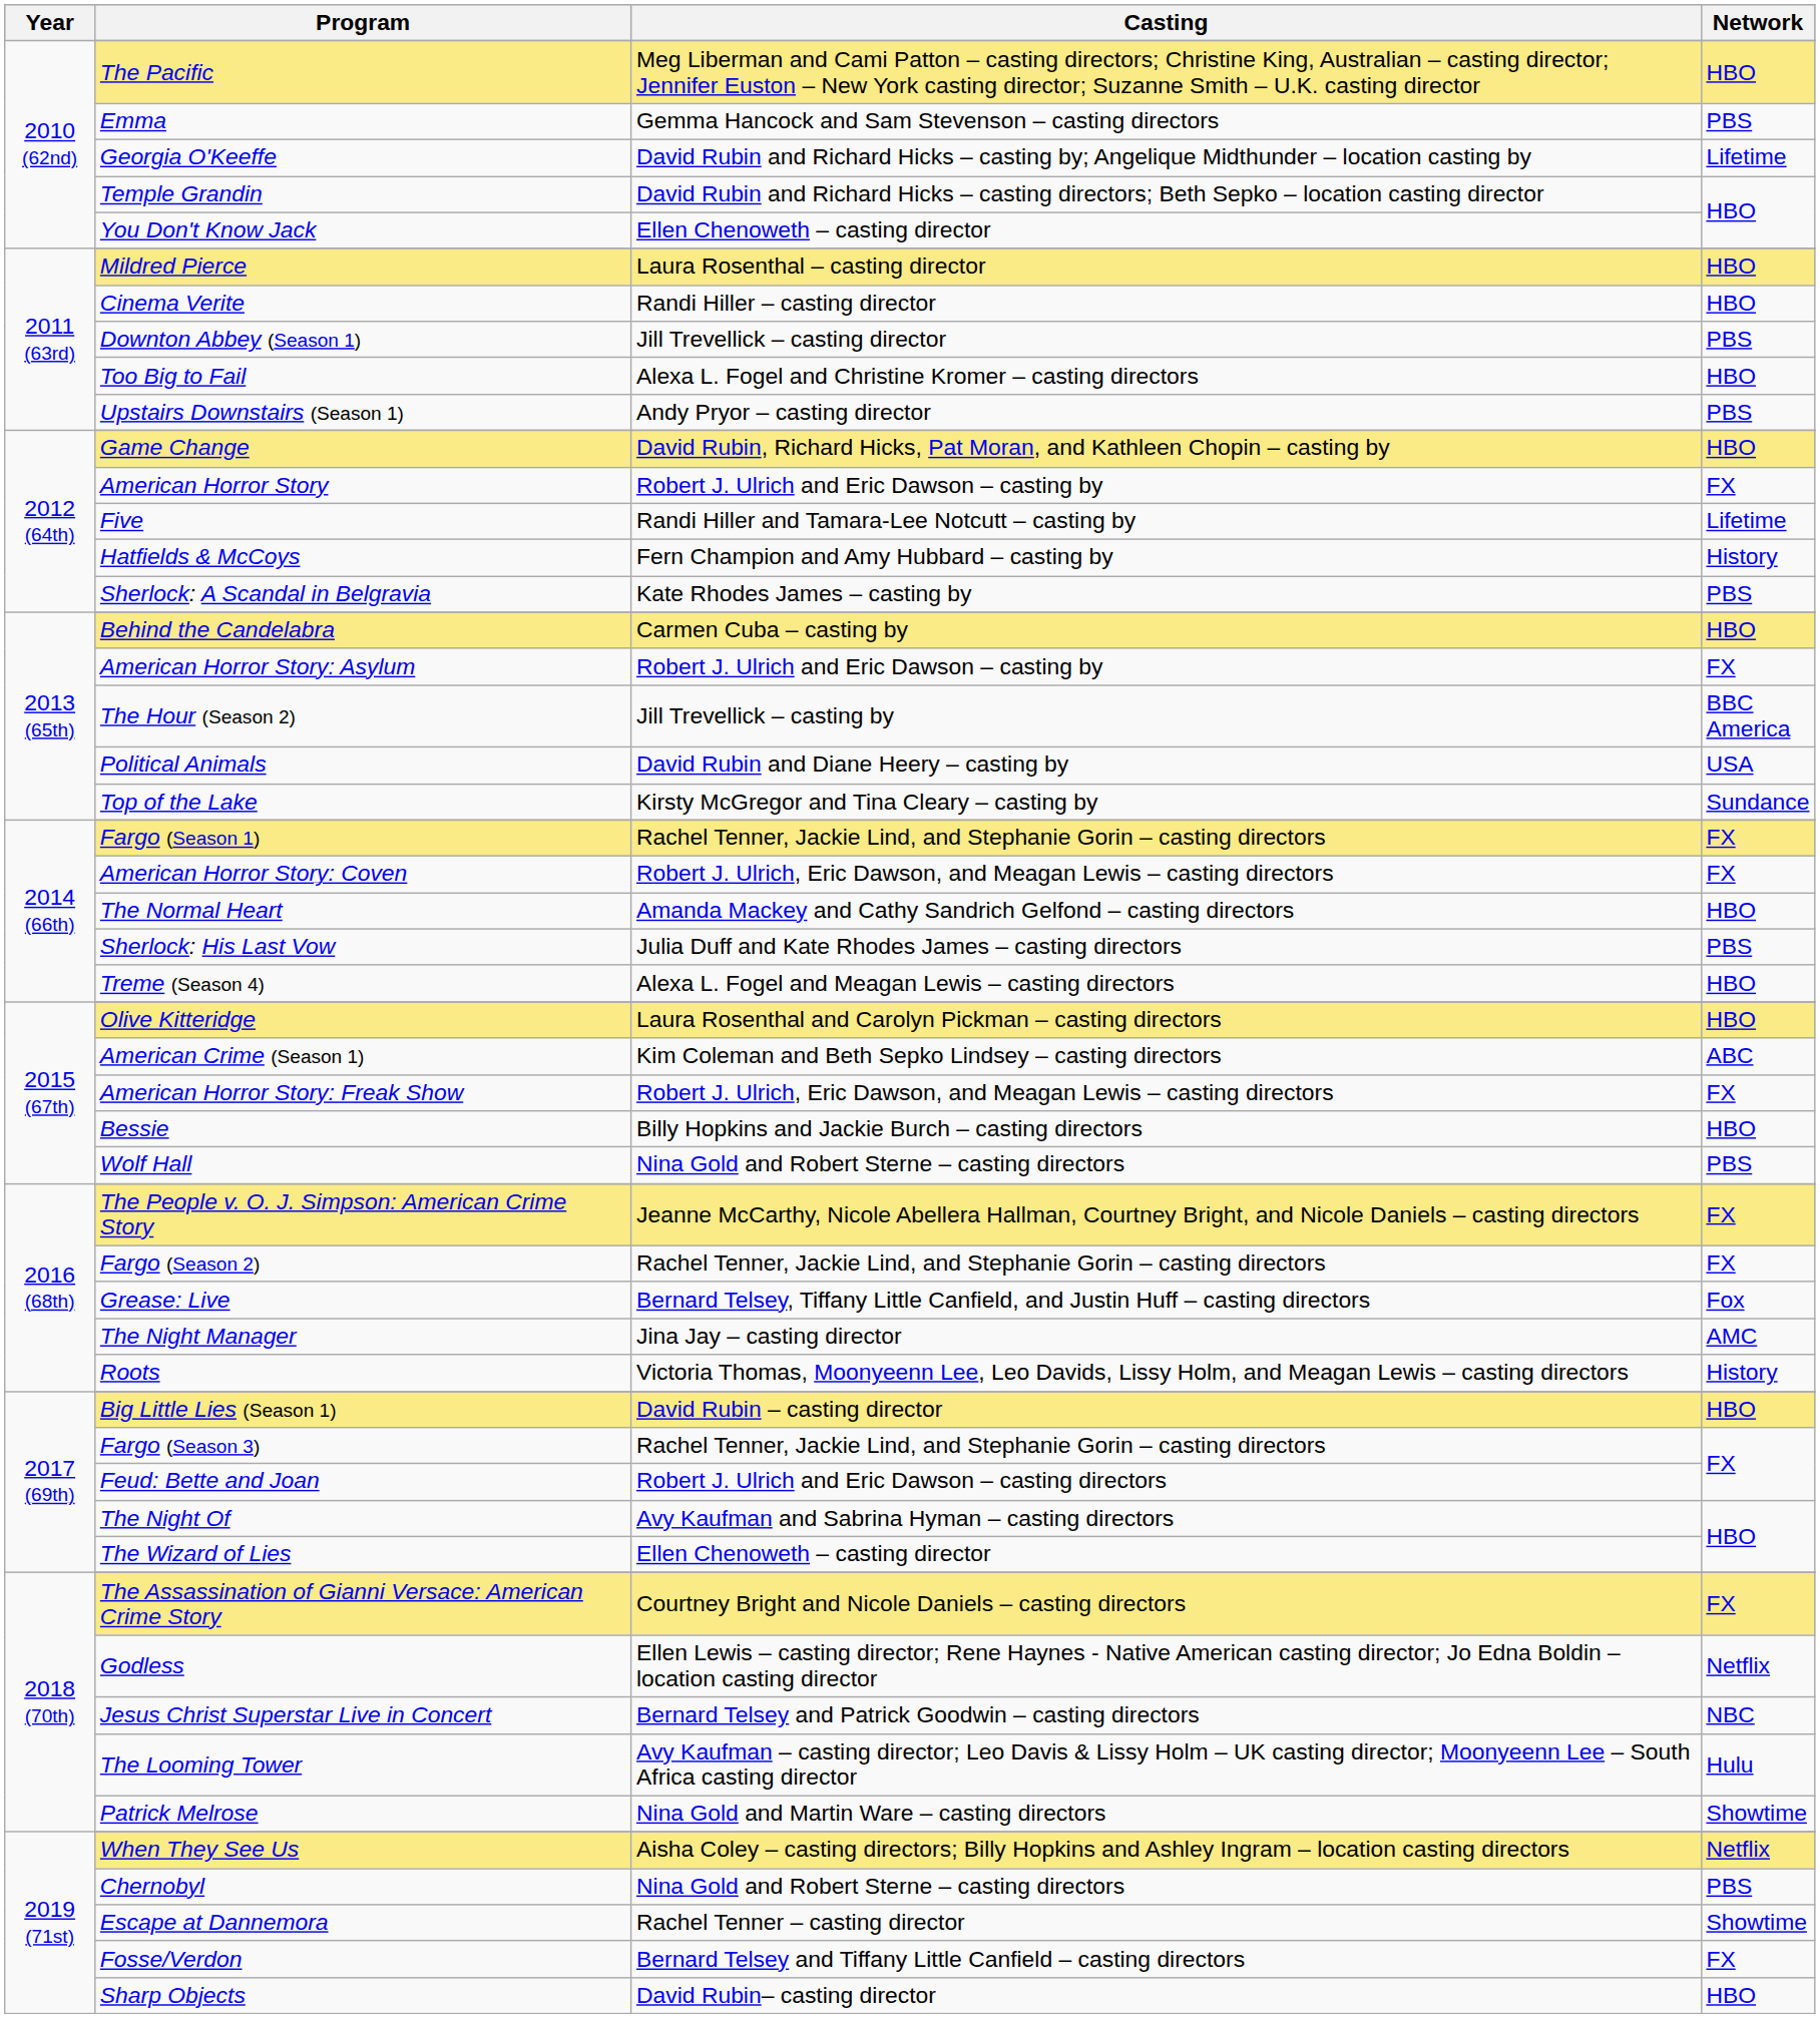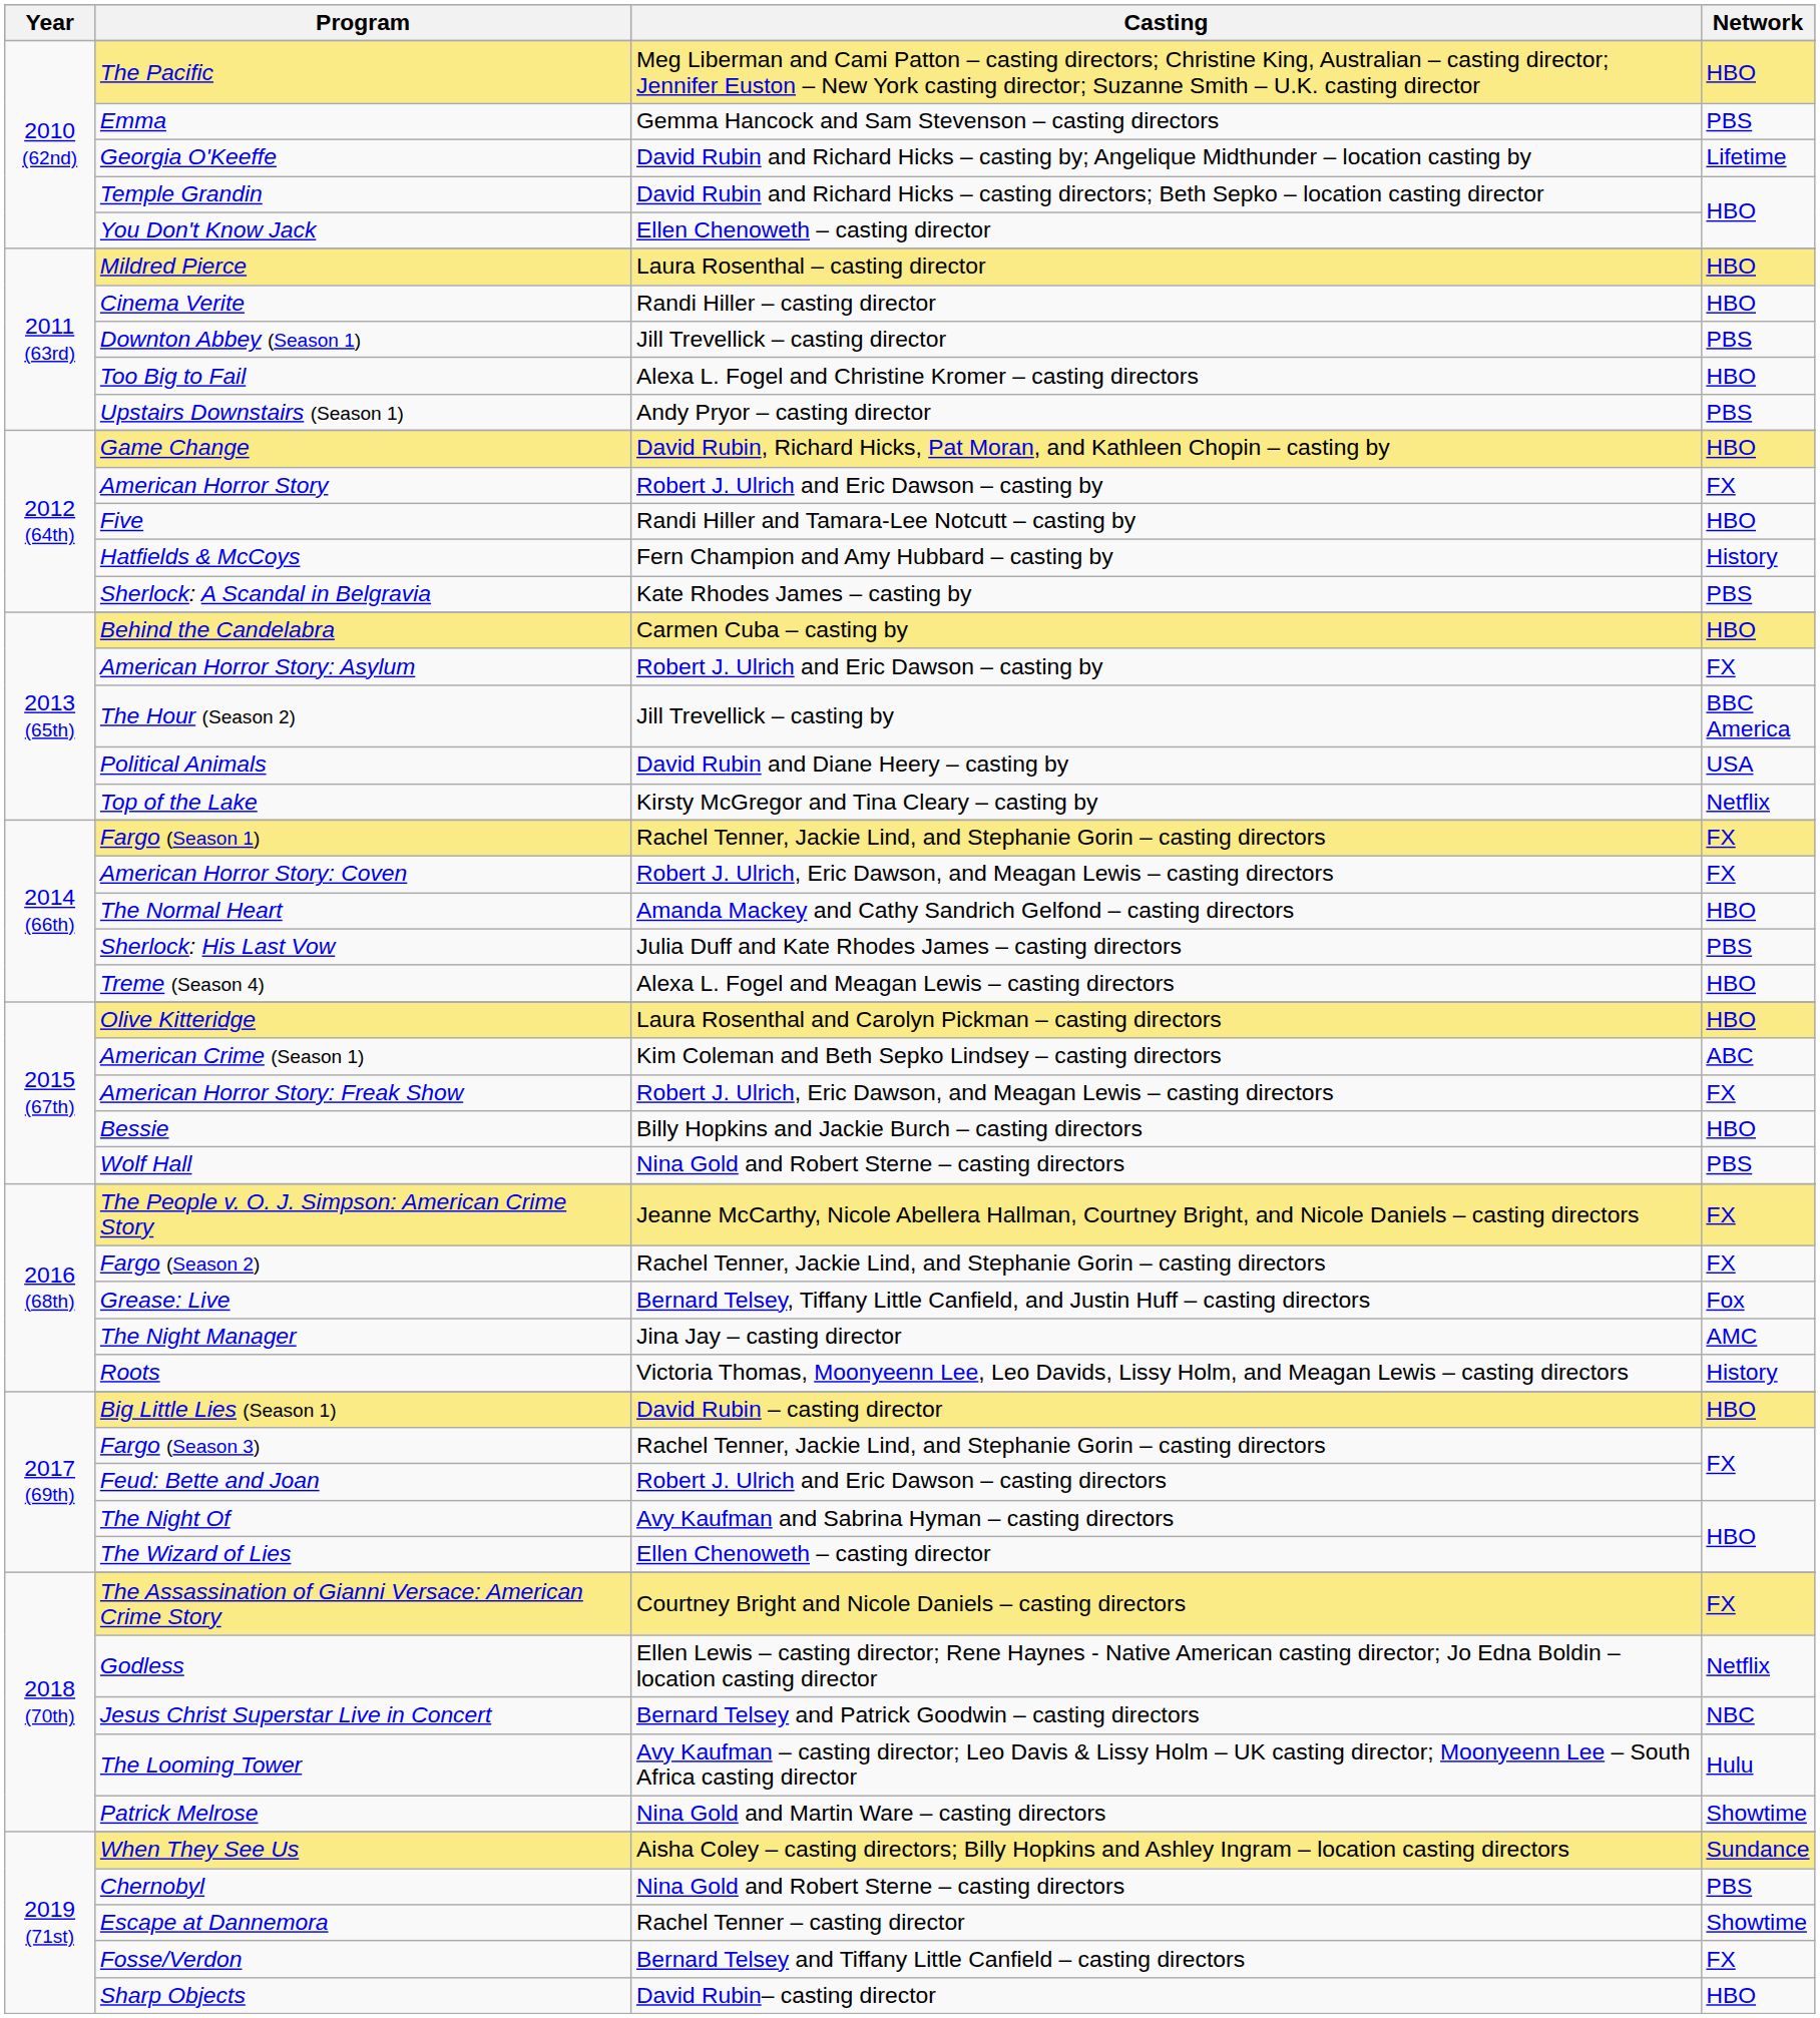Five | Network: Lifetime -> HBO
Top of the Lake | Network: Sundance -> Netflix
When They See Us | Network: Netflix -> Sundance
